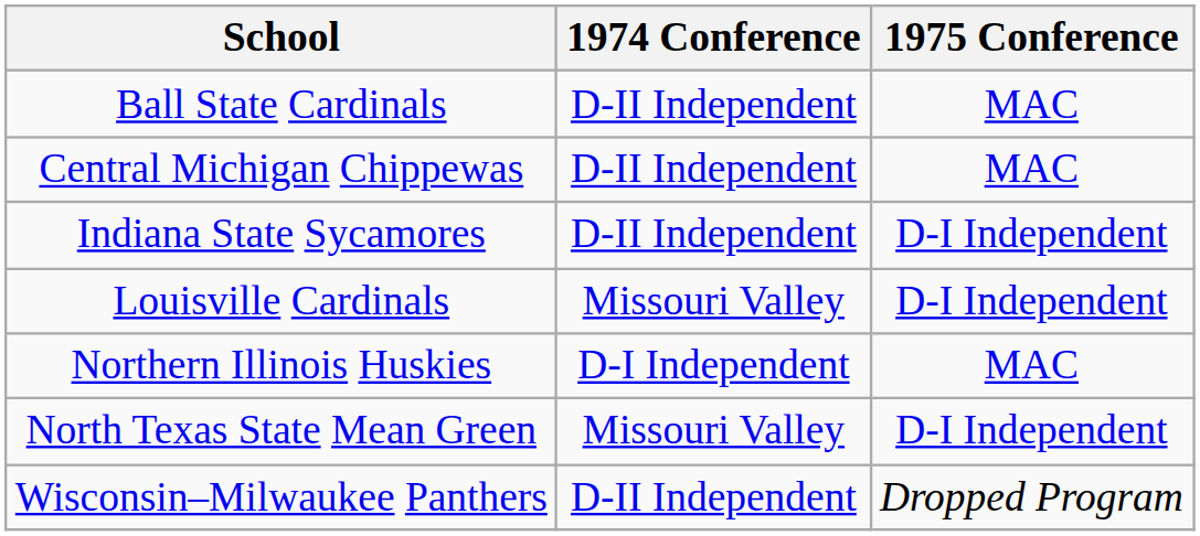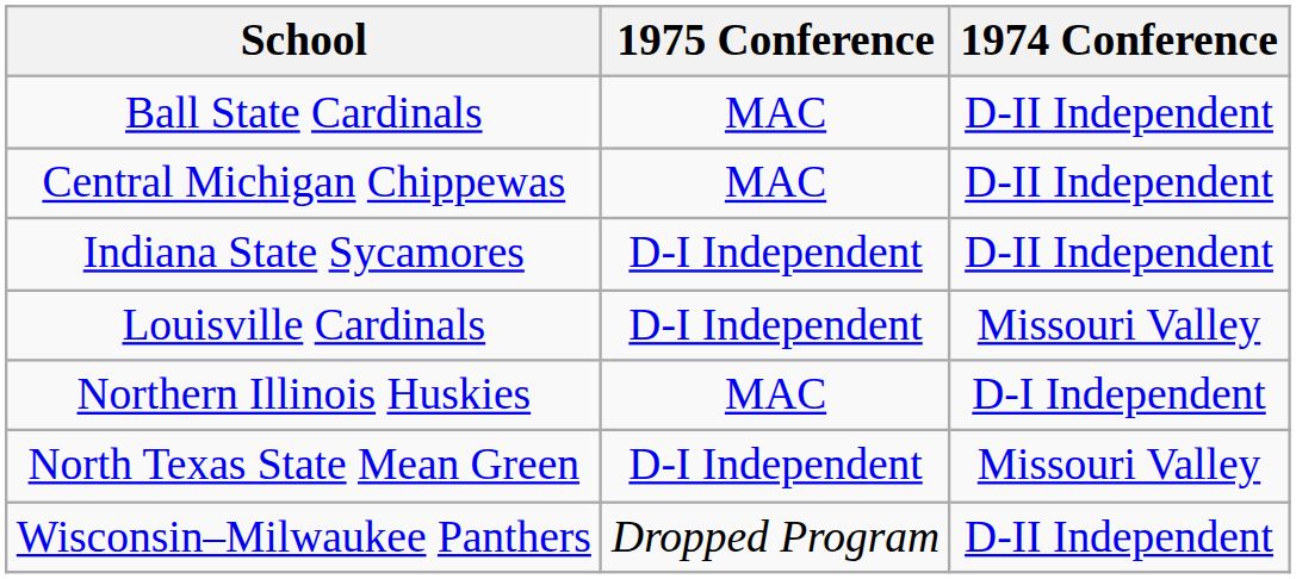columns swapped: 1974 Conference <-> 1975 Conference
